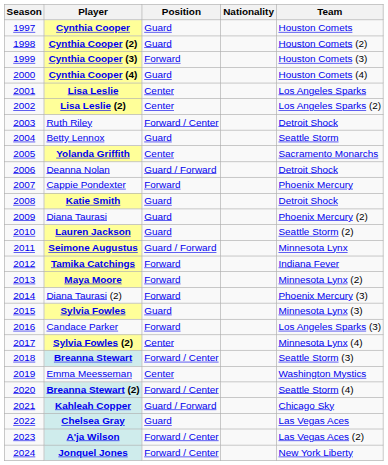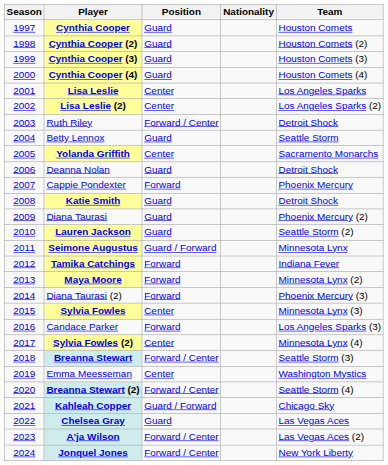Cynthia Cooper (3) | Position: Forward -> Guard
Deanna Nolan | Position: Guard / Forward -> Guard
Sylvia Fowles | Position: Guard -> Center
